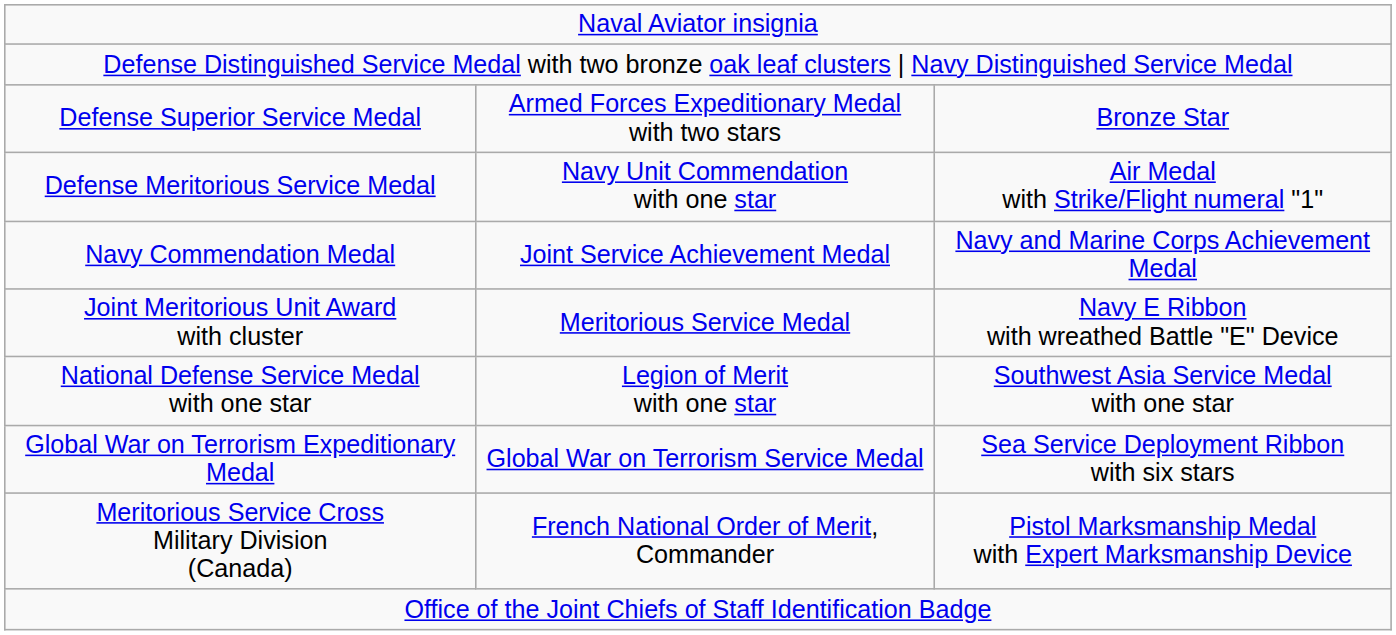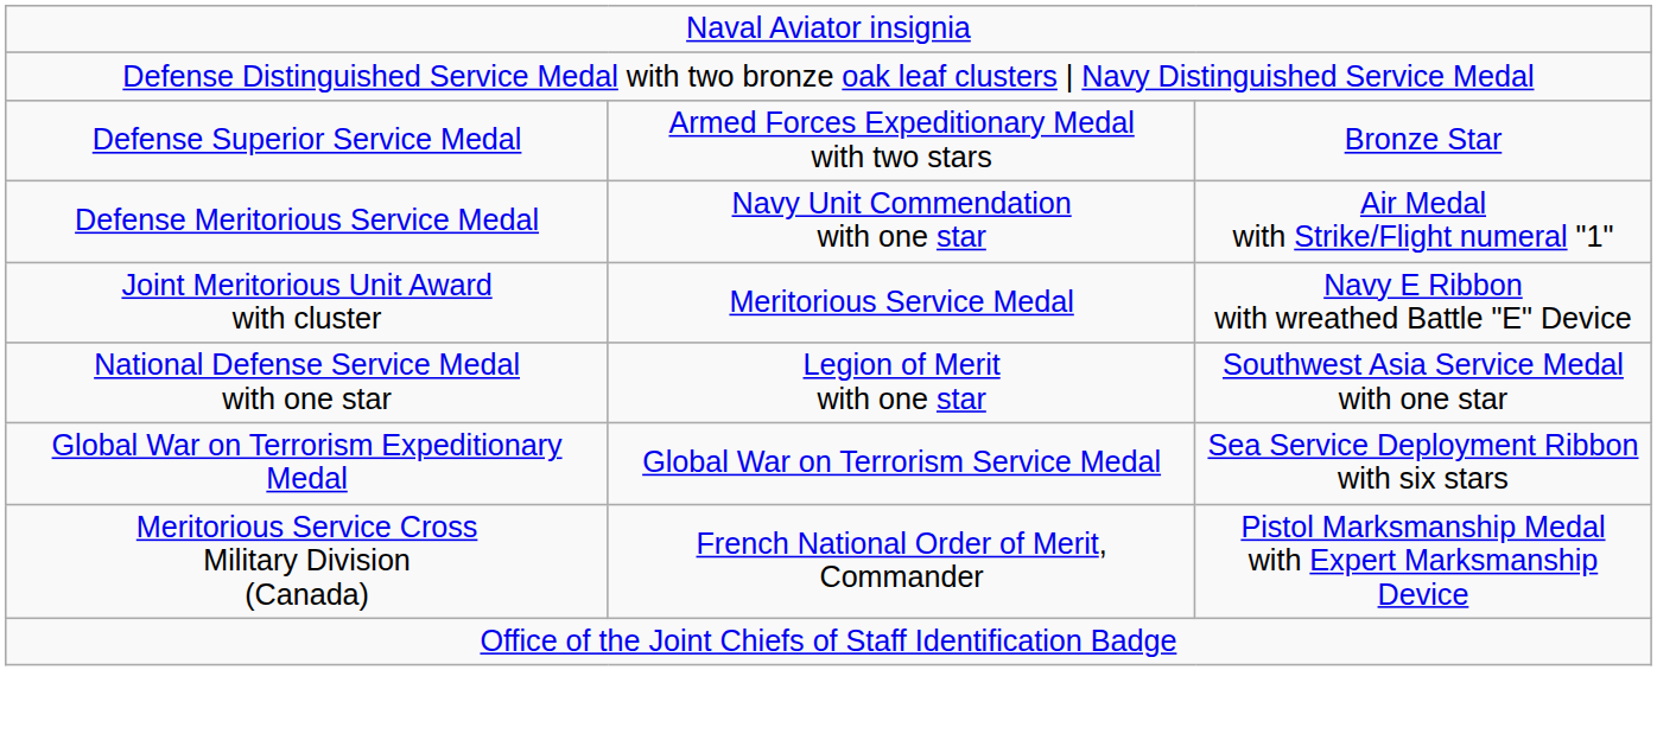- row: Navy Commendation Medal | Joint Service Achievement Medal | Navy and Marine Corps Achievement Medal
